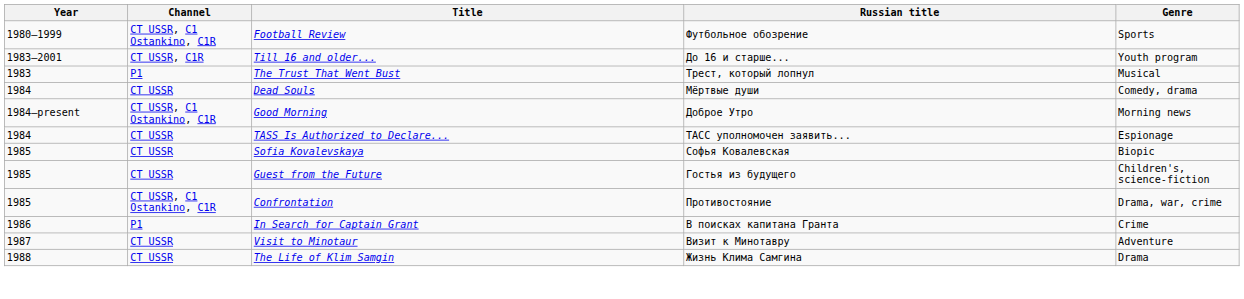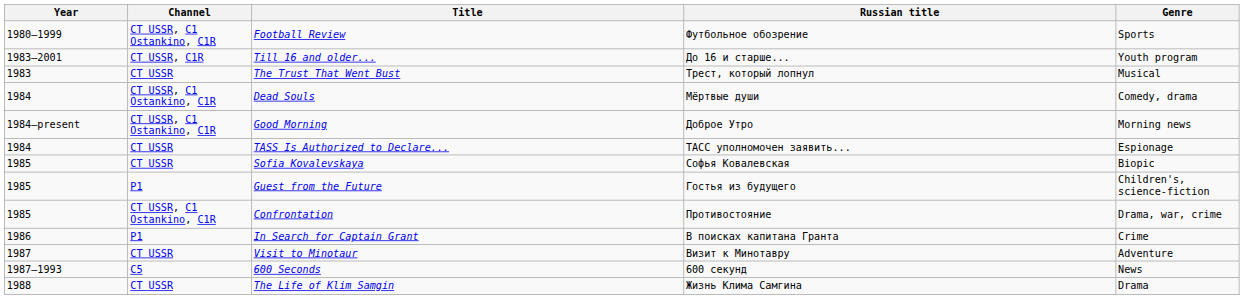The Trust That Went Bust | Channel: P1 -> CT USSR
Dead Souls | Channel: CT USSR -> CT USSR, C1 Ostankino, C1R
Guest from the Future | Channel: CT USSR -> P1
+ row: 1987–1993 | C5 | 600 Seconds | 600 секунд | News
